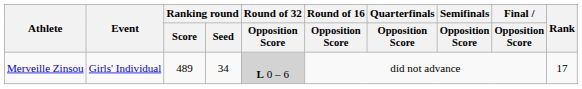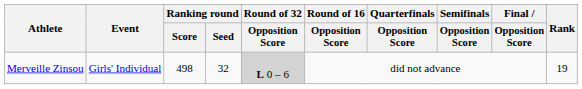Merveille Zinsou | Ranking round / Score: 489 -> 498
Merveille Zinsou | Ranking round / Seed: 34 -> 32
Merveille Zinsou | Rank: 17 -> 19
